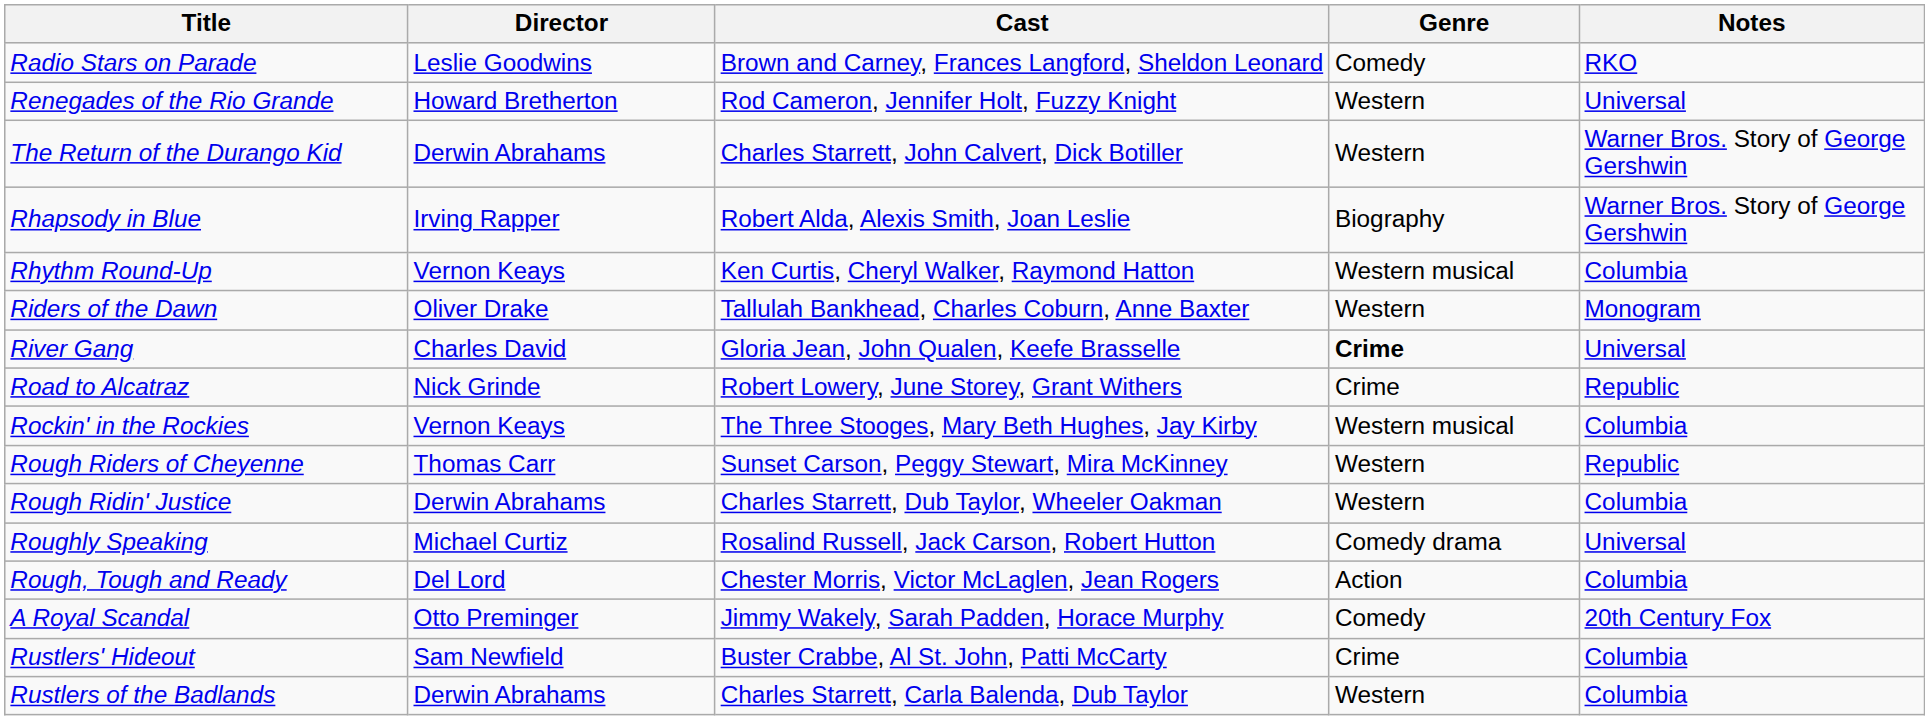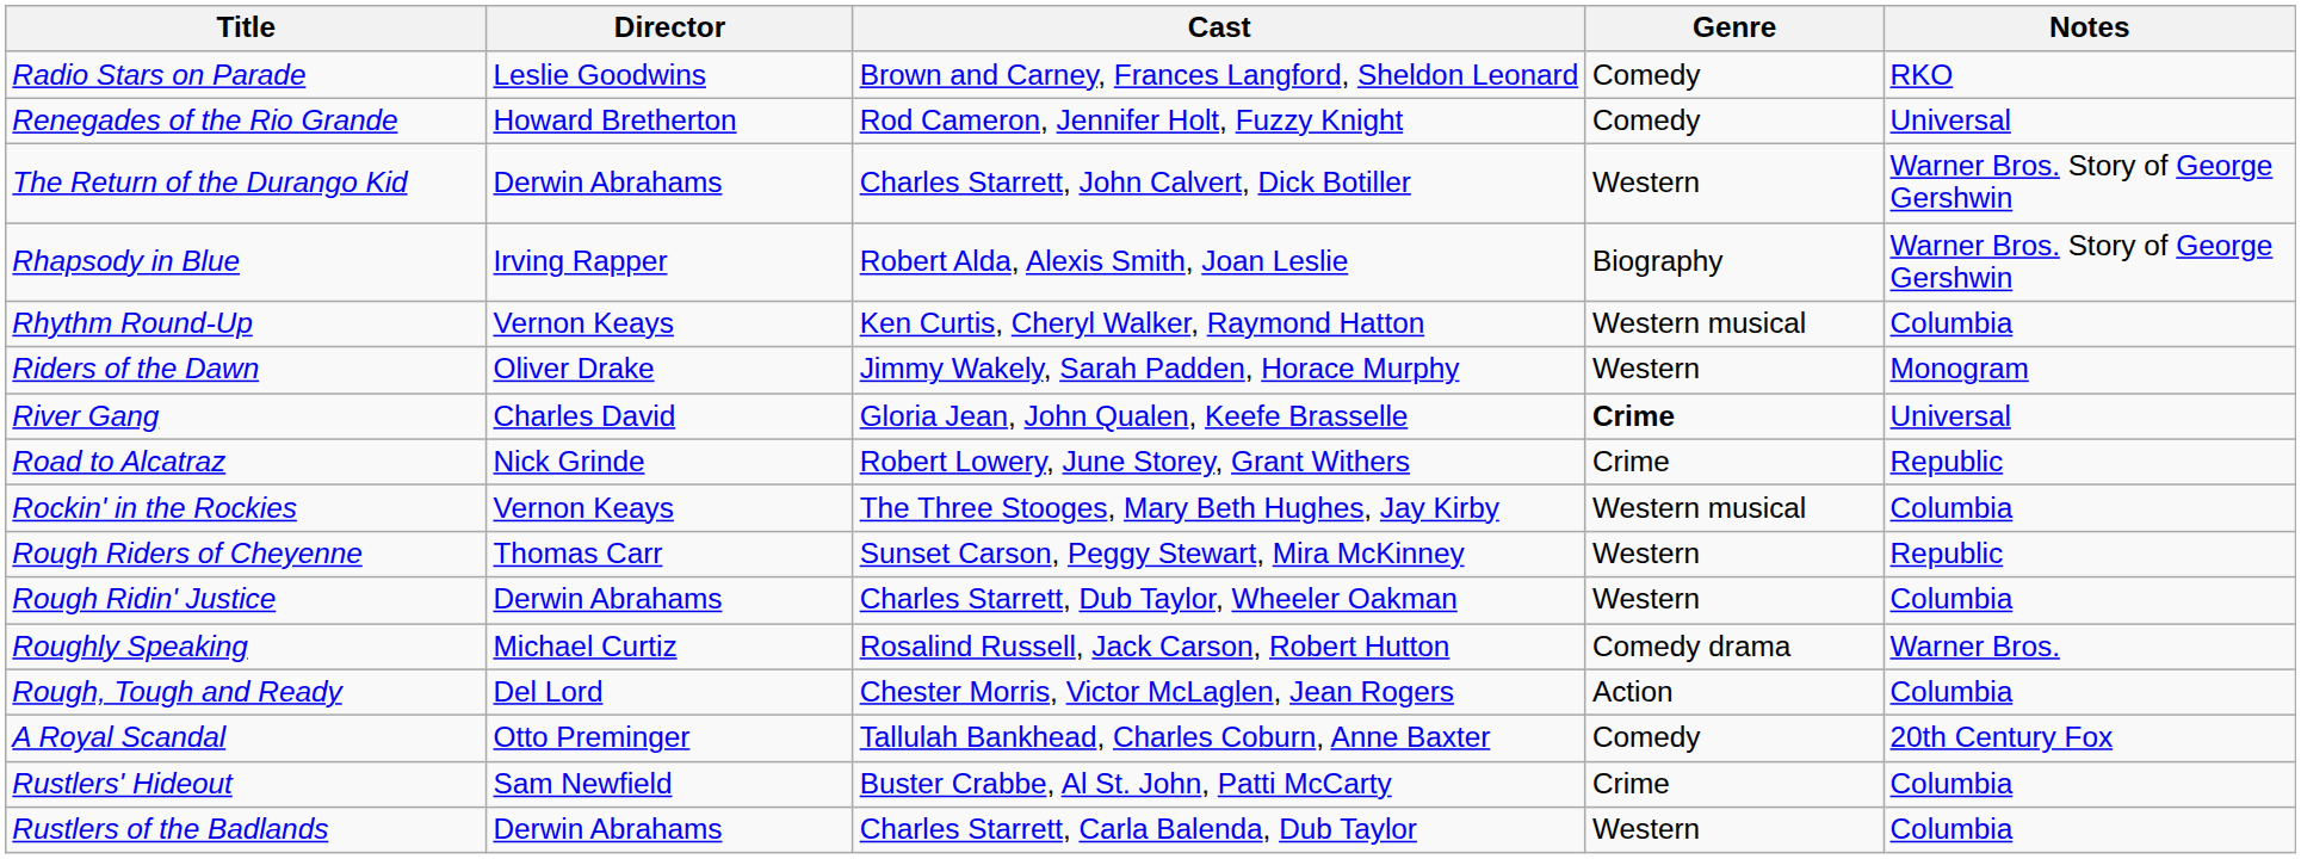Renegades of the Rio Grande | Genre: Western -> Comedy
Riders of the Dawn | Cast: Tallulah Bankhead, Charles Coburn, Anne Baxter -> Jimmy Wakely, Sarah Padden, Horace Murphy
Roughly Speaking | Notes: Universal -> Warner Bros.
A Royal Scandal | Cast: Jimmy Wakely, Sarah Padden, Horace Murphy -> Tallulah Bankhead, Charles Coburn, Anne Baxter
